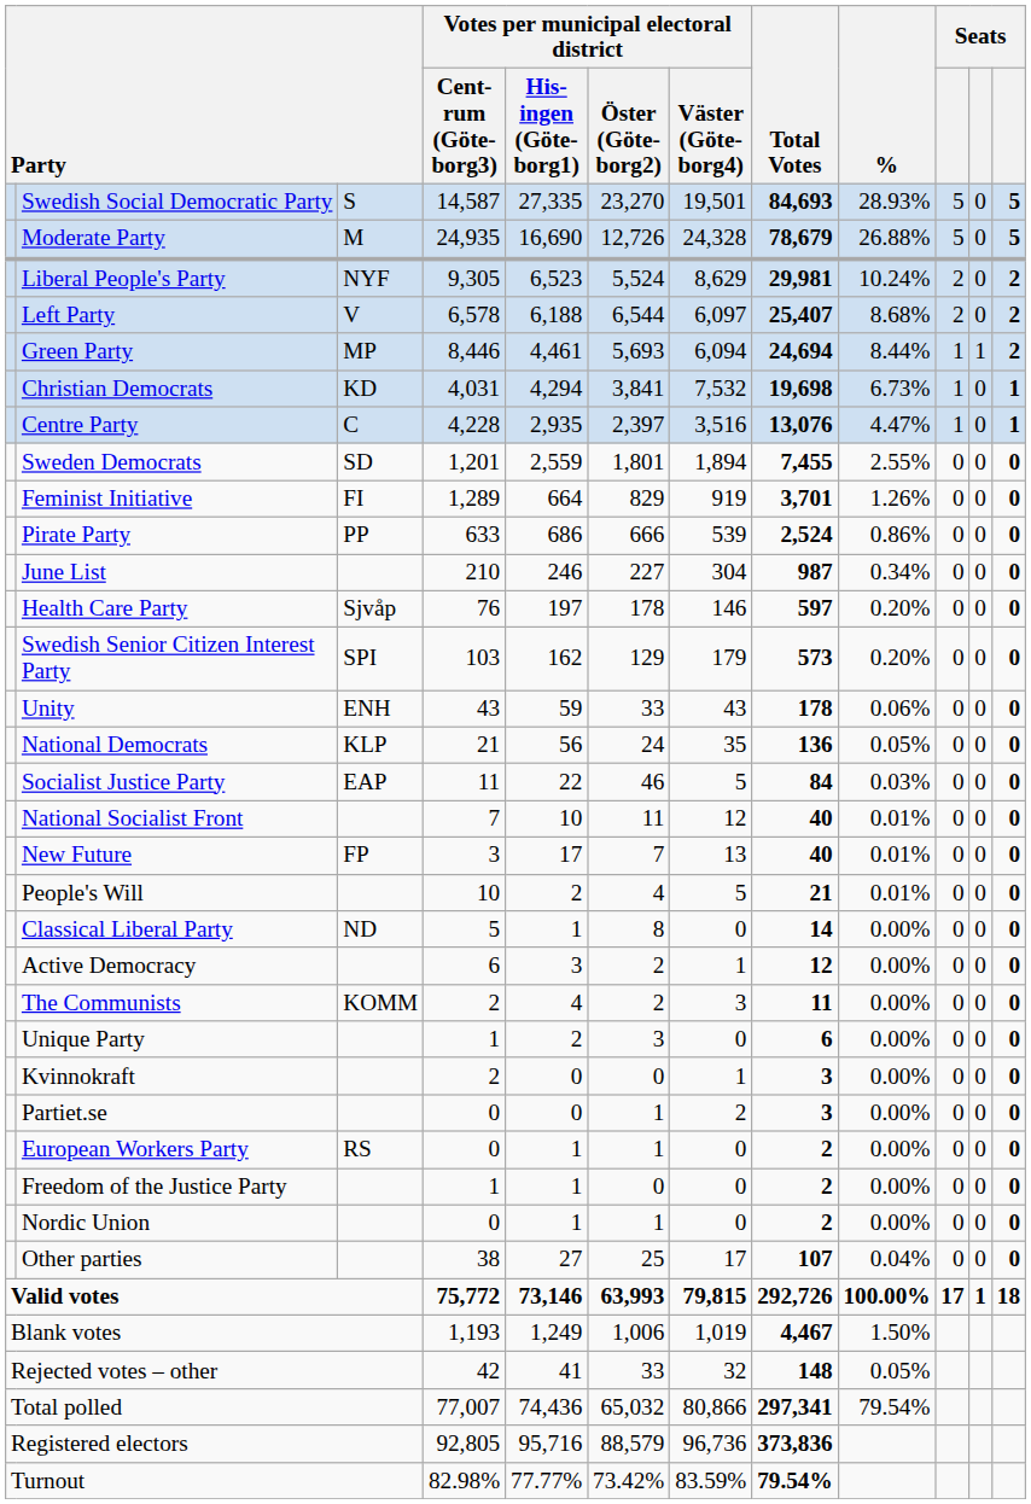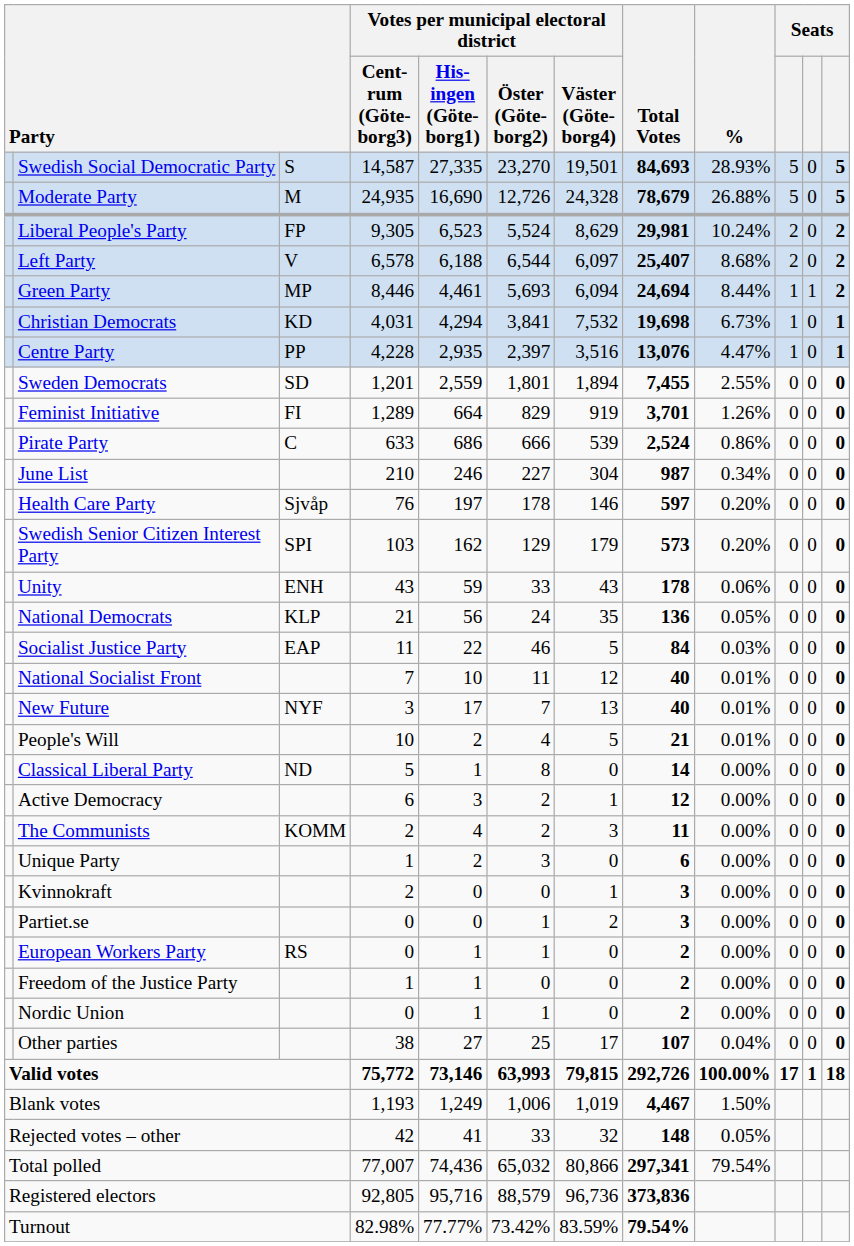Liberal People's Party | column 3: NYF -> FP
Centre Party | column 3: C -> PP
Pirate Party | column 3: PP -> C
New Future | column 3: FP -> NYF
